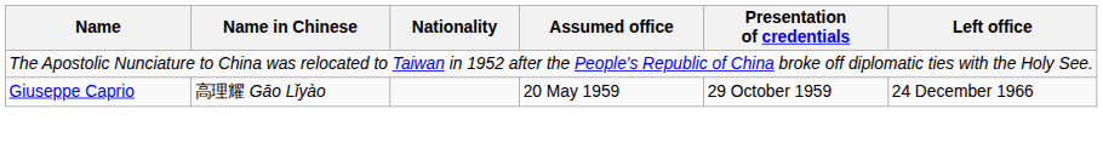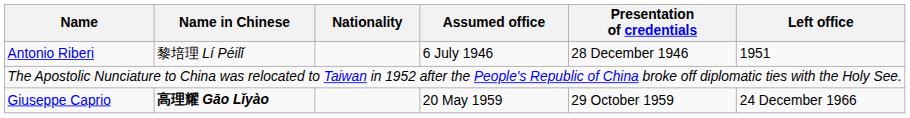+ row: Antonio Riberi | 黎培理 Lí Péilǐ | 6 July 1946 | 28 December 1946 | 1951
Giuseppe Caprio | Name in Chinese: normal -> bold
